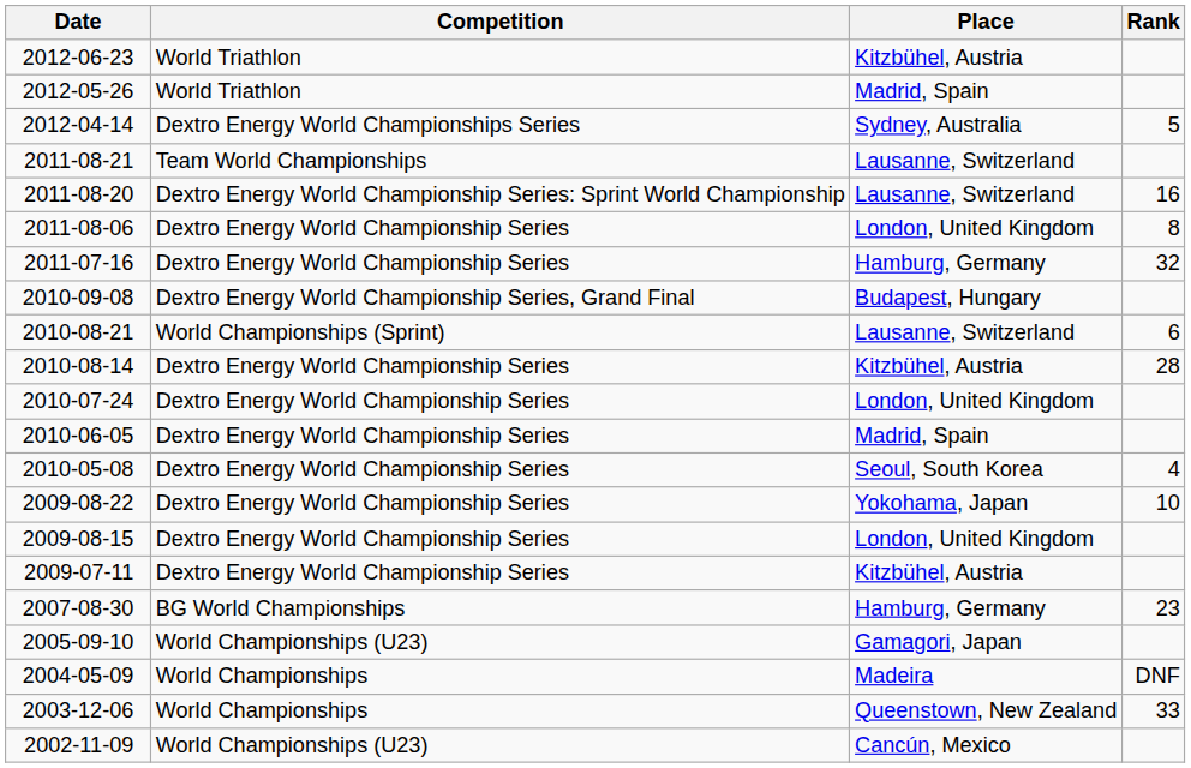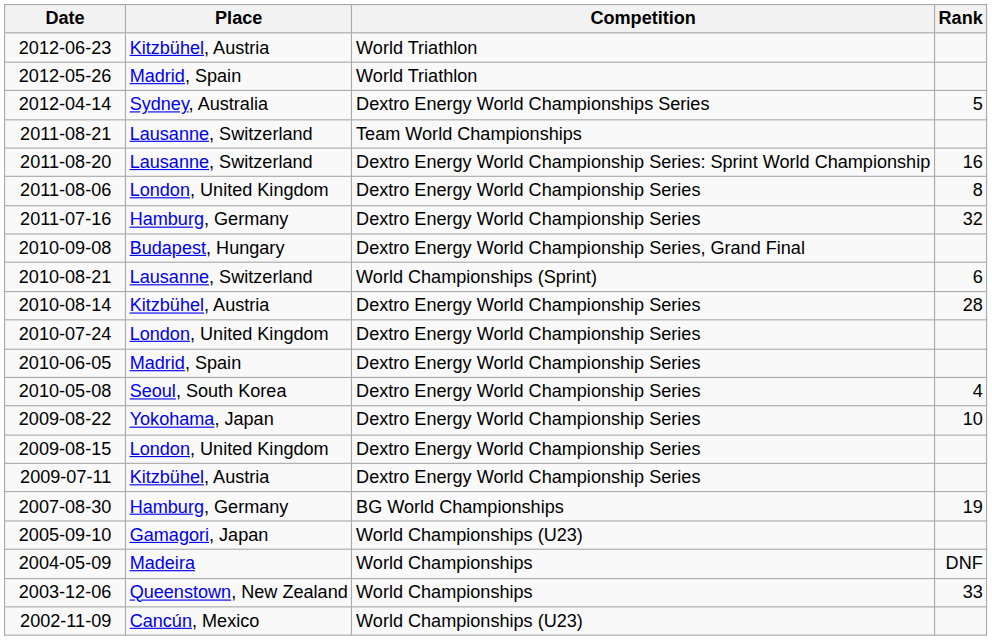columns swapped: Competition <-> Place
2007-08-30 | Rank: 23 -> 19
